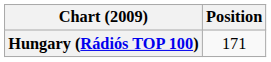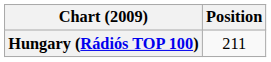Hungary (Rádiós TOP 100) | Position: 171 -> 211
